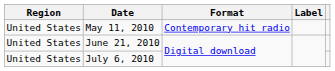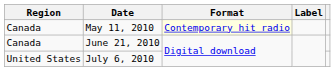May 11, 2010 | Region: United States -> Canada
May 11, 2010 | Format: no background -> lightyellow background
June 21, 2010 | Region: United States -> Canada
